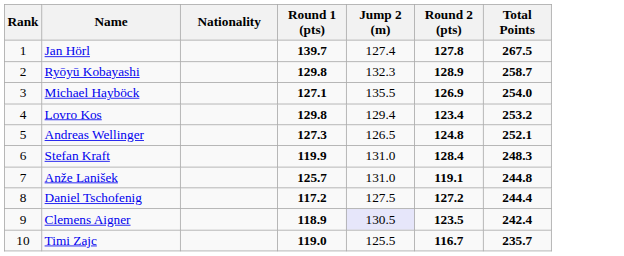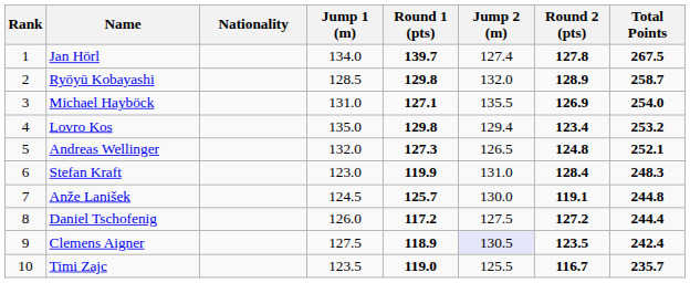+ column: Jump 1 (m) | 134.0 | 128.5 | 131.0 | 135.0 | 132.0 | 123.0 | 124.5 | 126.0 | 127.5 | 123.5
Ryōyū Kobayashi | Jump 2 (m): 132.3 -> 132.0
Anže Lanišek | Jump 2 (m): 131.0 -> 130.0
